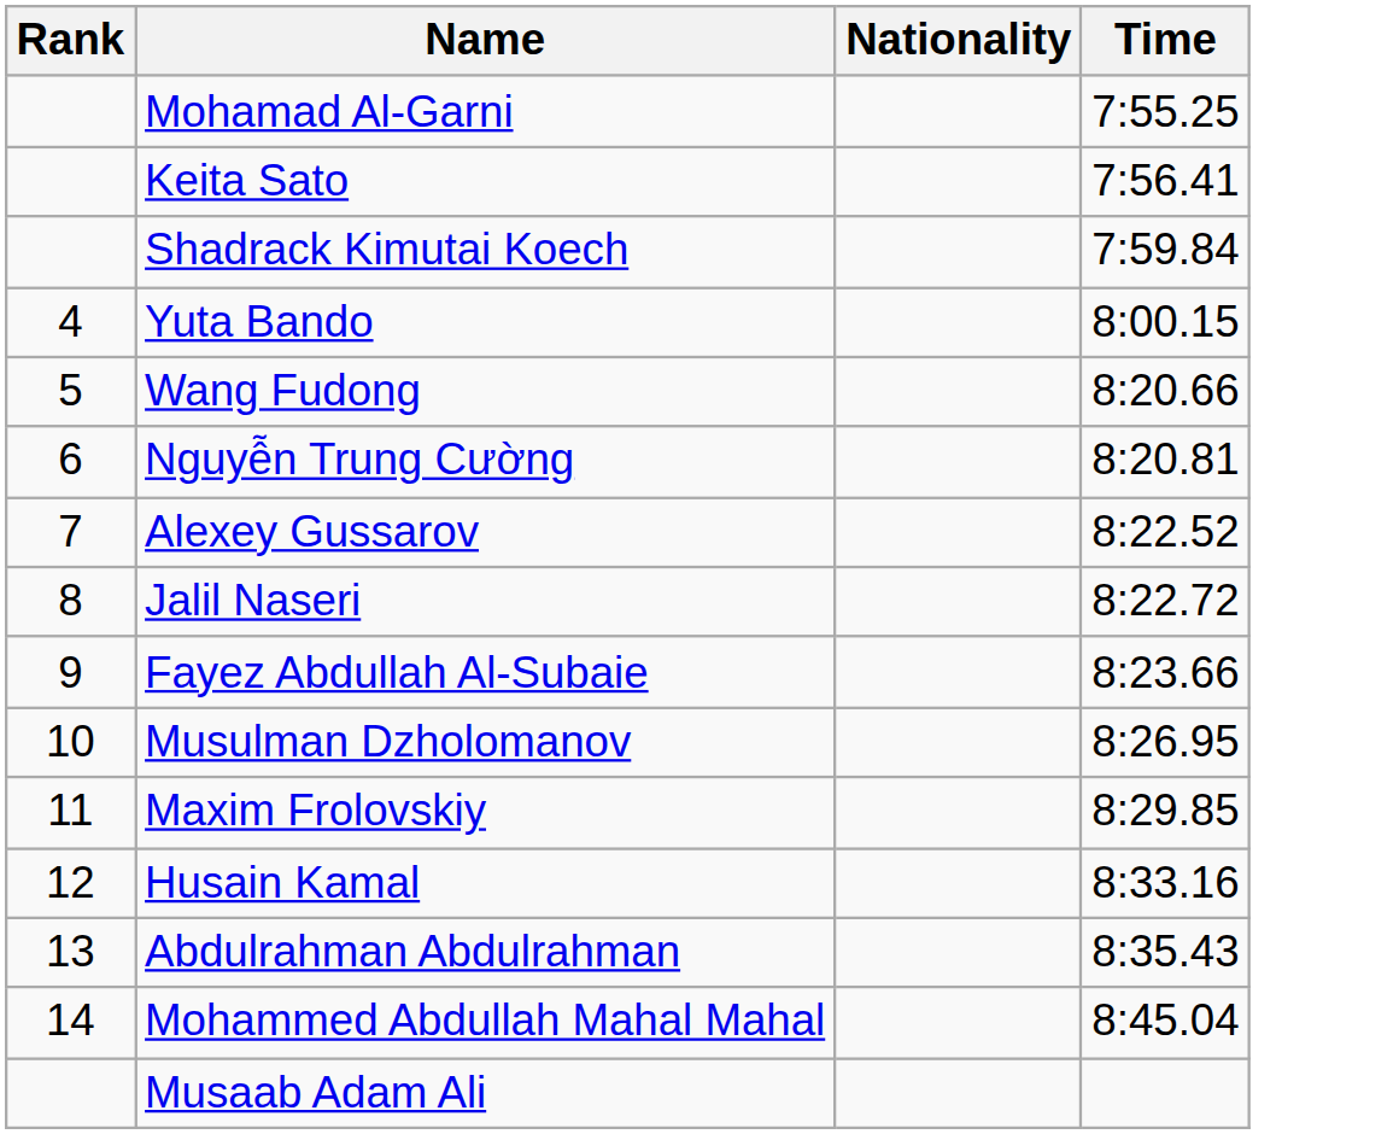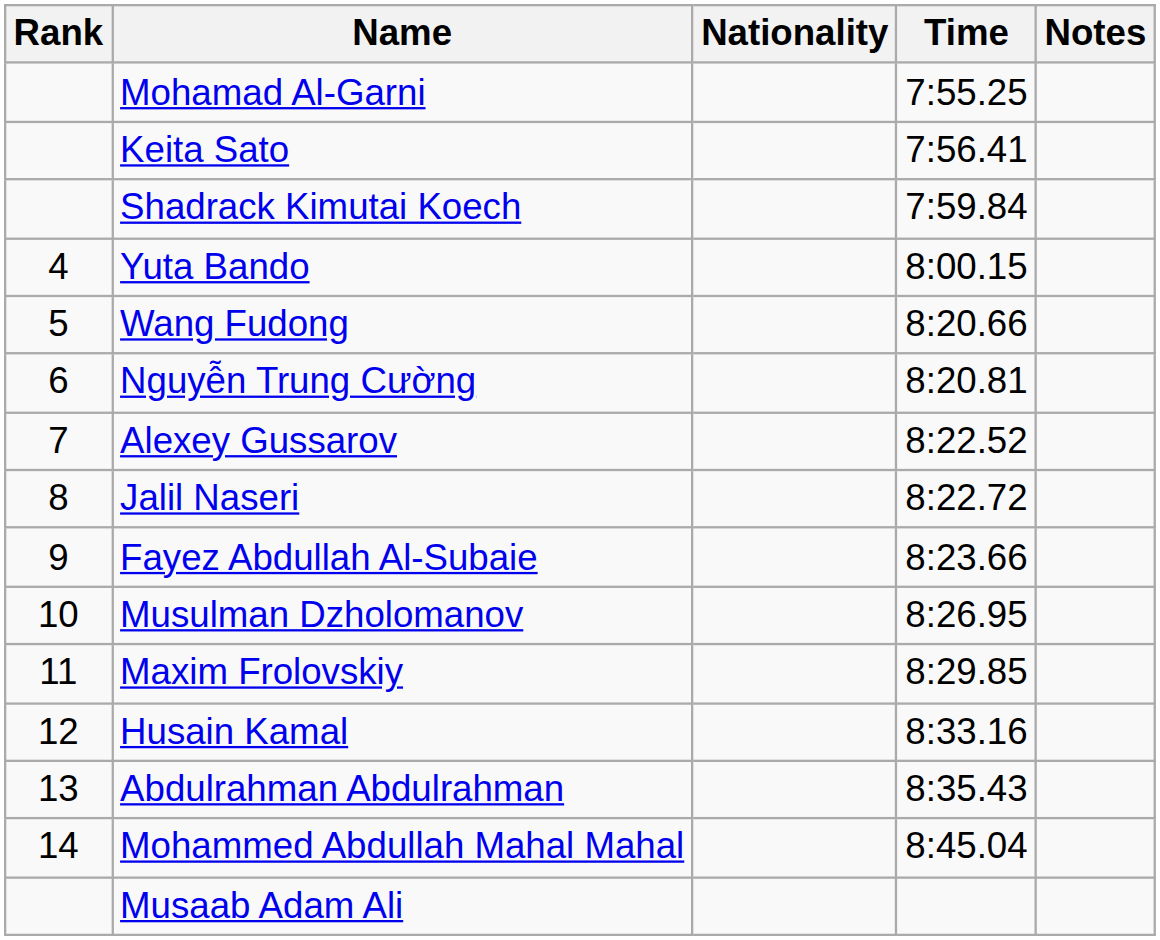+ column: Notes
